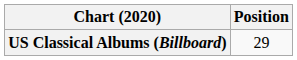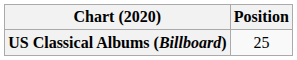US Classical Albums (Billboard) | Position: 29 -> 25
